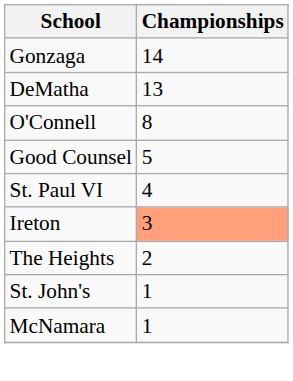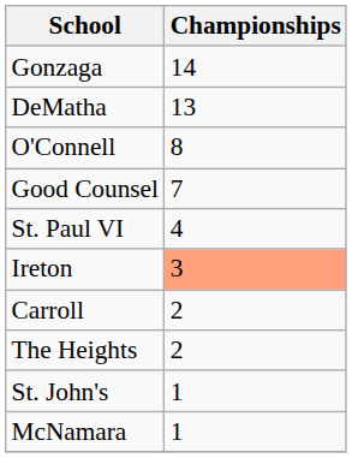Good Counsel | Championships: 5 -> 7
+ row: Carroll | 2
